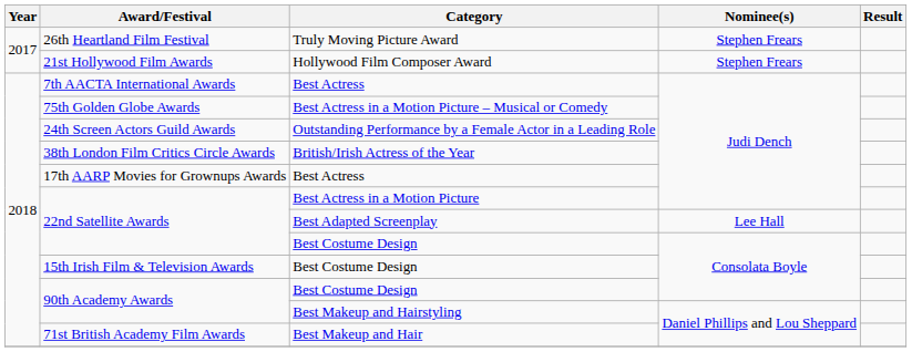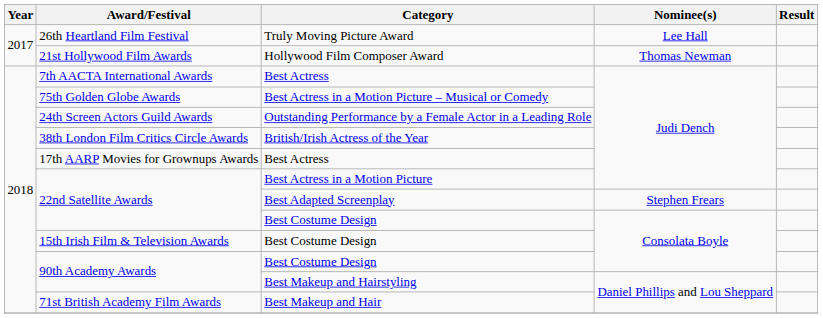26th Heartland Film Festival | Nominee(s): Stephen Frears -> Lee Hall
21st Hollywood Film Awards | Nominee(s): Stephen Frears -> Thomas Newman
22nd Satellite Awards / Best Adapted Screenplay | Nominee(s): Lee Hall -> Stephen Frears
